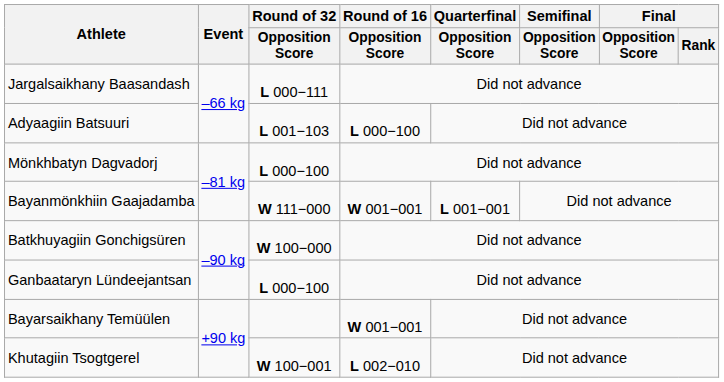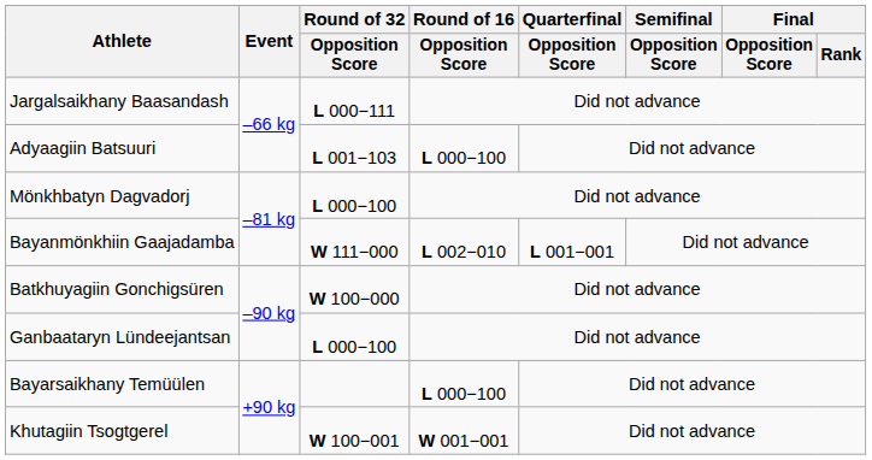Bayanmönkhiin Gaajadamba | Round of 16 / Opposition Score: W 001−001 -> L 002−010
Bayarsaikhany Temüülen | Round of 16 / Opposition Score: W 001−001 -> L 000−100
Khutagiin Tsogtgerel | Round of 16 / Opposition Score: L 002−010 -> W 001−001
